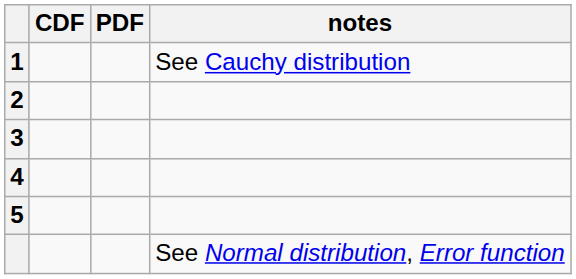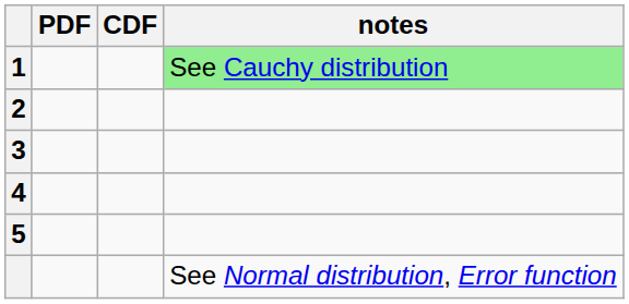columns swapped: PDF <-> CDF
1 | notes: no background -> lightgreen background
